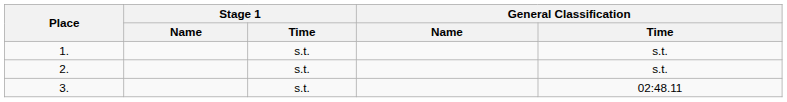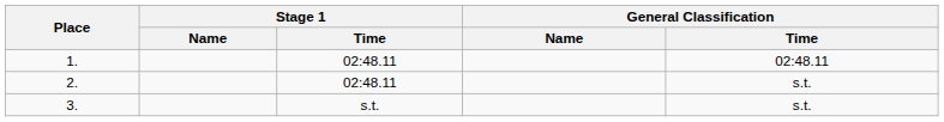1. | Stage 1 / Time: s.t. -> 02:48.11
1. | General Classification / Time: s.t. -> 02:48.11
2. | Stage 1 / Time: s.t. -> 02:48.11
3. | General Classification / Time: 02:48.11 -> s.t.
